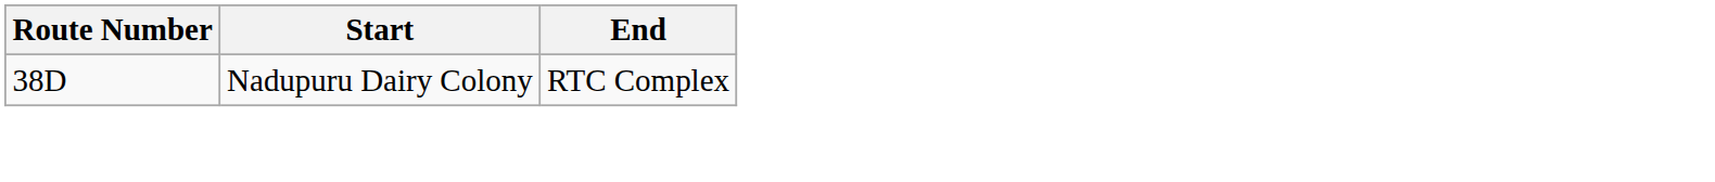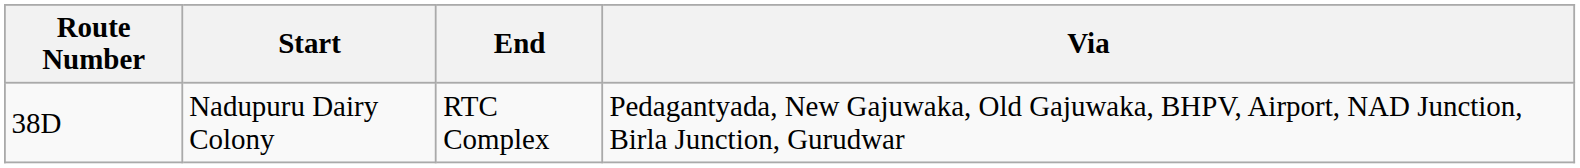+ column: Via | Pedagantyada, New Gajuwaka, Old Gajuwaka, BHPV, Airport, NAD Junction, Birla Junction, Gurudwar
